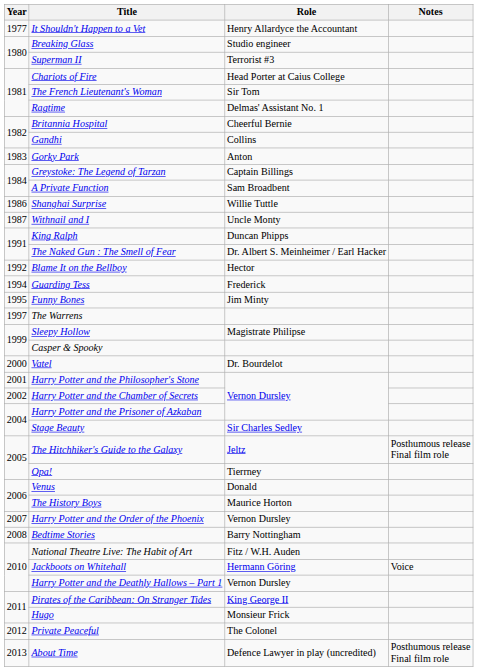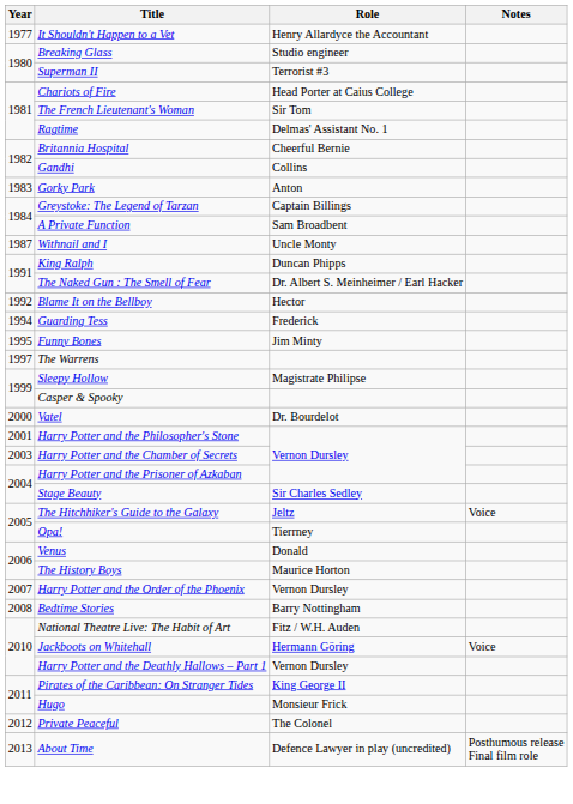- row: 1986 | Shanghai Surprise | Willie Tuttle
Harry Potter and the Chamber of Secrets | Year: 2002 -> 2003
The Hitchhiker's Guide to the Galaxy | Notes: Posthumous release Final film role -> Voice
